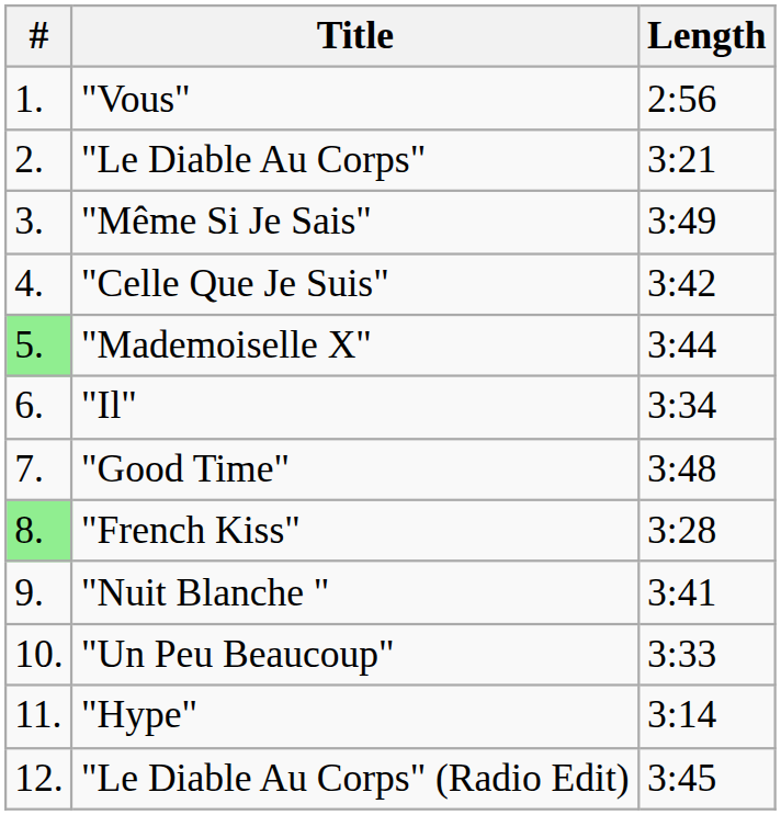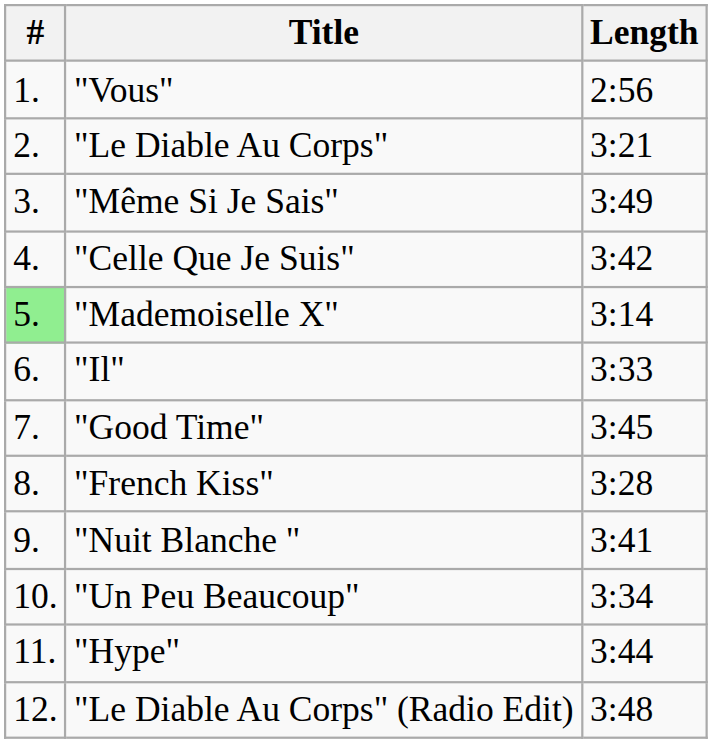"Mademoiselle X" | Length: 3:44 -> 3:14
"Il" | Length: 3:34 -> 3:33
"Good Time" | Length: 3:48 -> 3:45
"French Kiss" | #: lightgreen background -> no background
"Un Peu Beaucoup" | Length: 3:33 -> 3:34
"Hype" | Length: 3:14 -> 3:44
"Le Diable Au Corps" (Radio Edit) | Length: 3:45 -> 3:48
